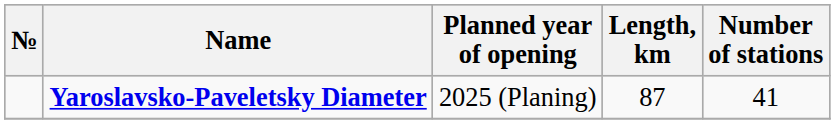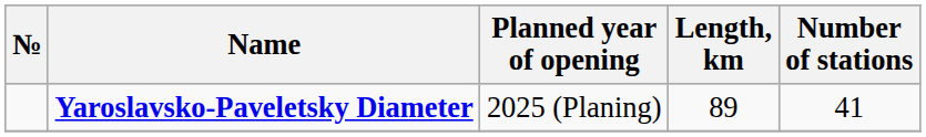Yaroslavsko-Paveletsky Diameter | Length, km: 87 -> 89
